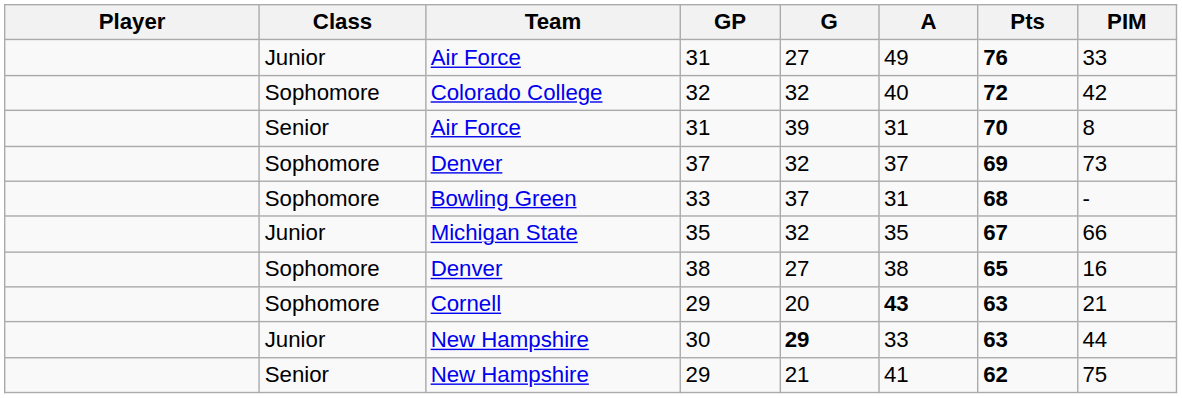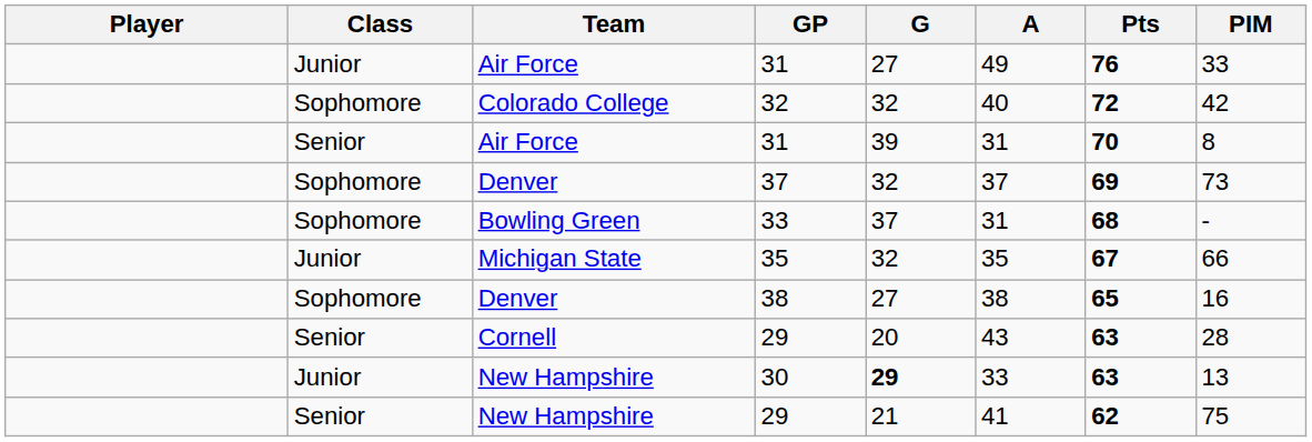Cornell / 29 | Class: Sophomore -> Senior
Cornell / 29 | A: bold -> normal
Cornell / 29 | PIM: 21 -> 28
30 | PIM: 44 -> 13
